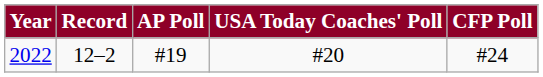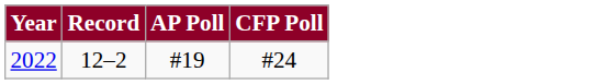- column: USA Today Coaches' Poll | #20
